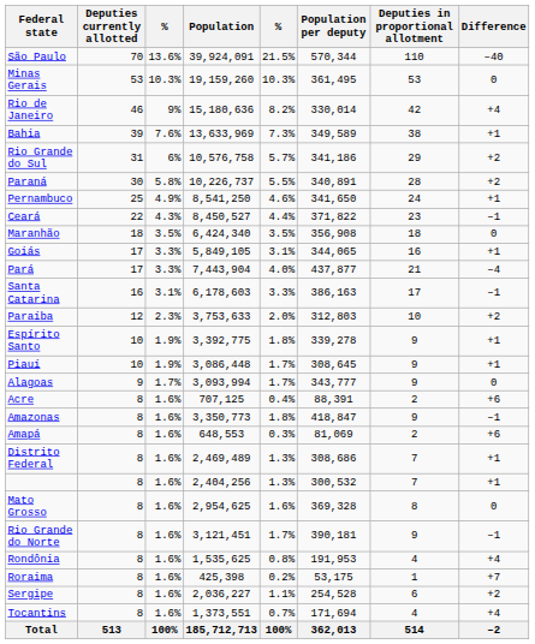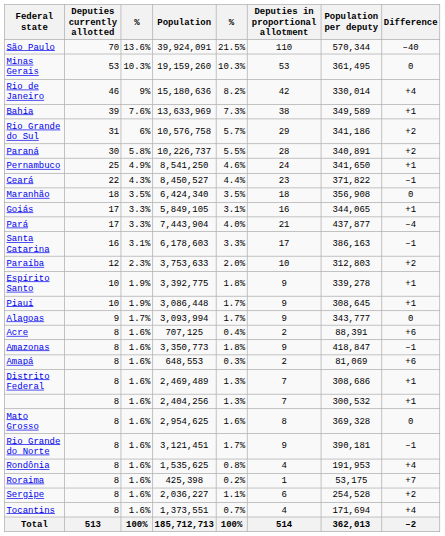columns swapped: Population per deputy <-> Deputies in proportional allotment
